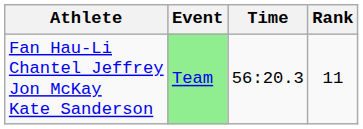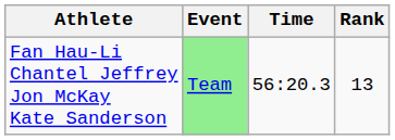Fan Hau-Li Chantel Jeffrey Jon McKay Kate Sanderson | Rank: 11 -> 13
